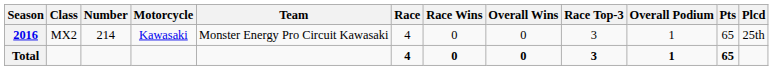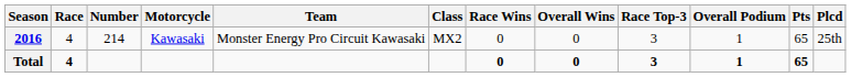columns swapped: Class <-> Race
